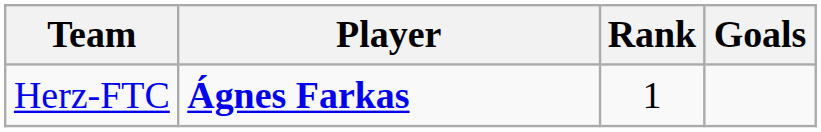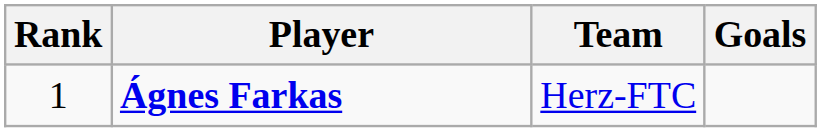columns swapped: Rank <-> Team
